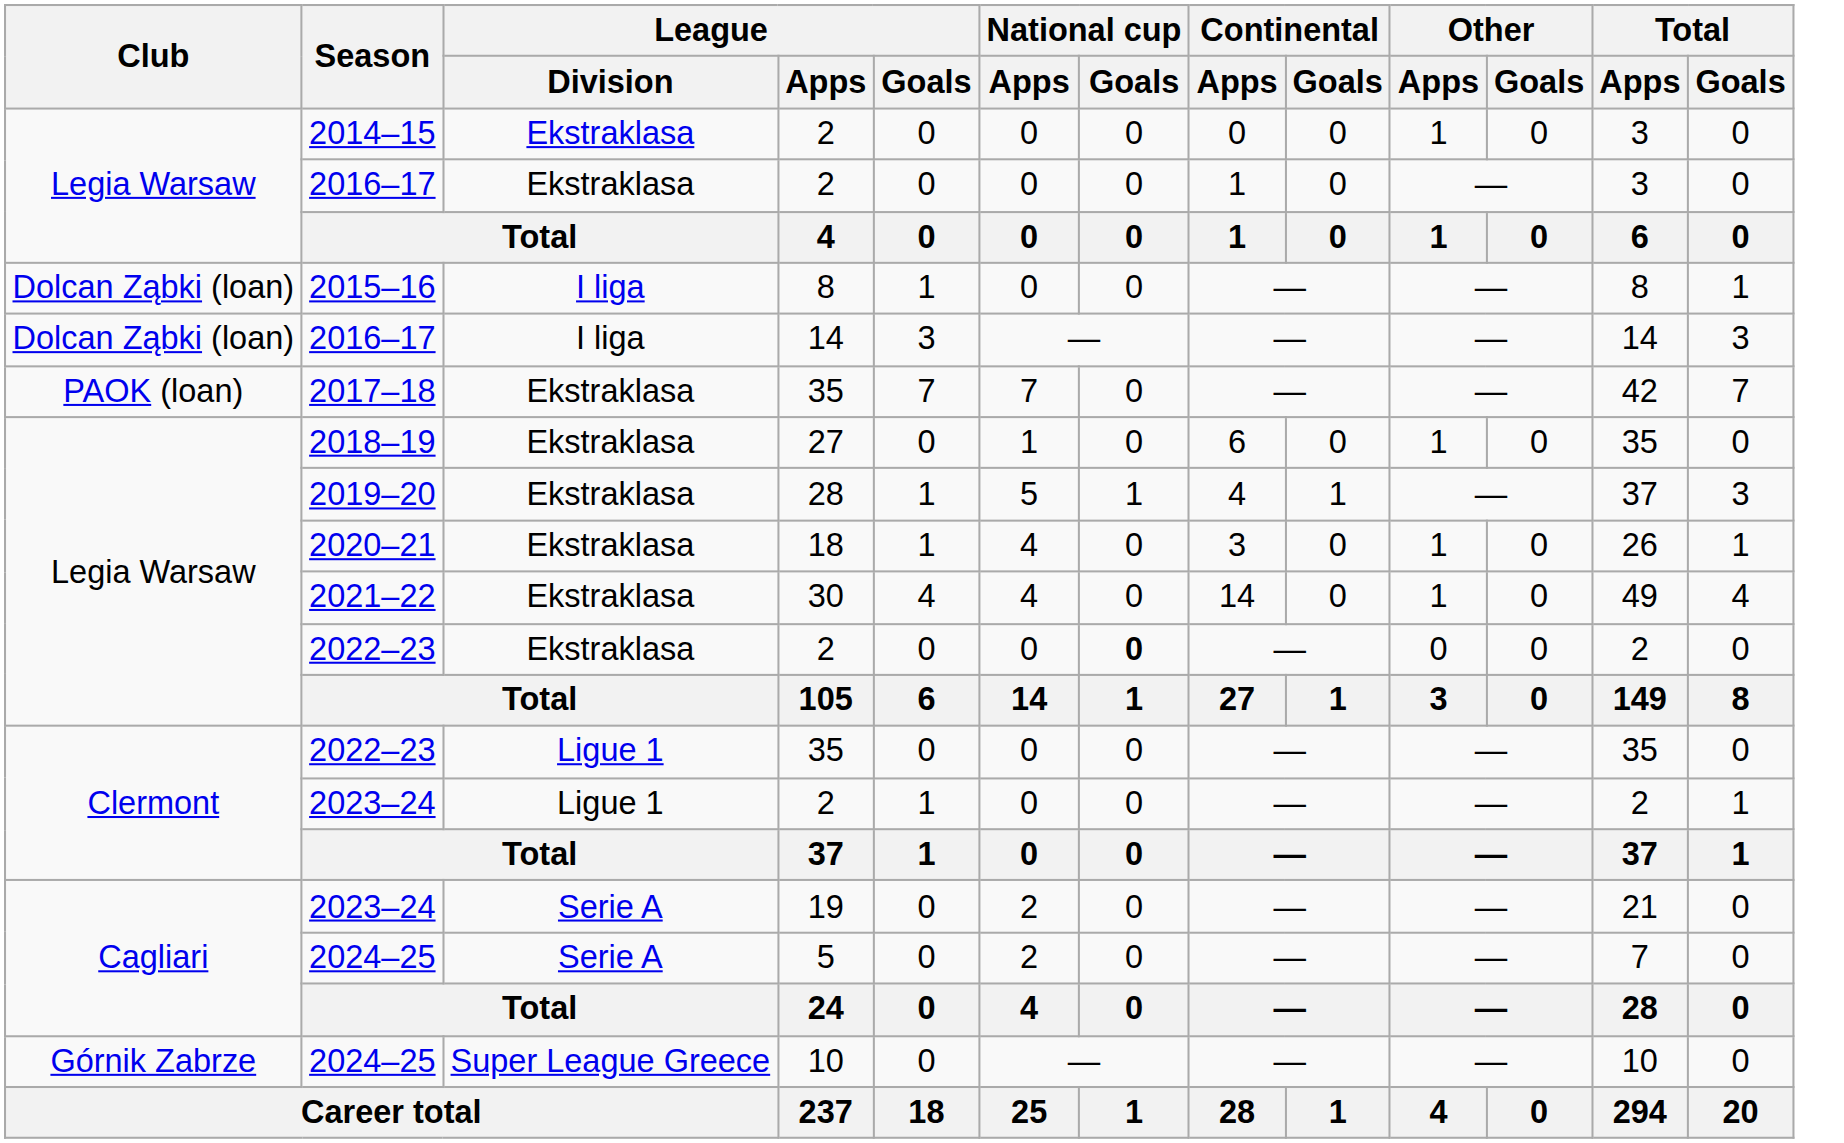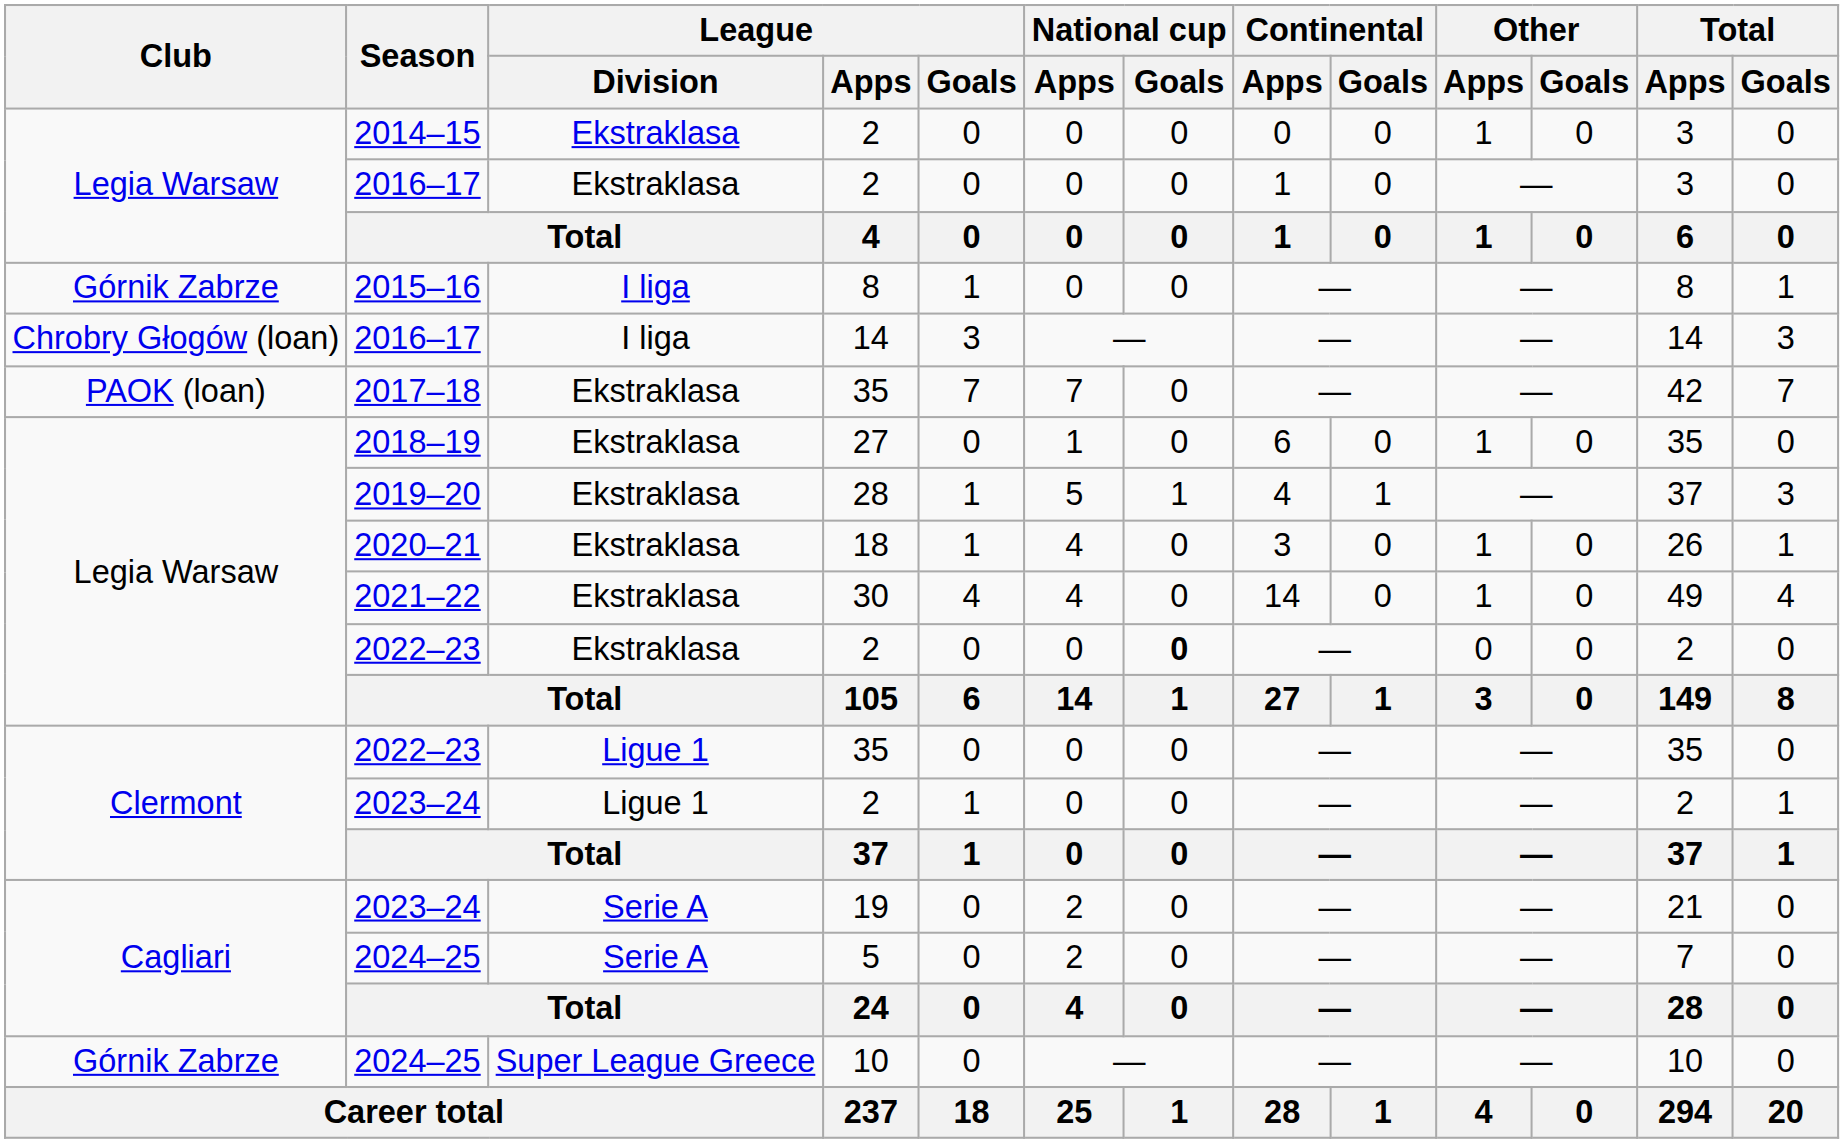2015–16 | Club: Dolcan Ząbki (loan) -> Górnik Zabrze
2016–17 / 14 | Club: Dolcan Ząbki (loan) -> Chrobry Głogów (loan)
